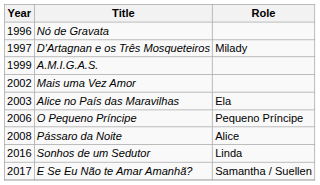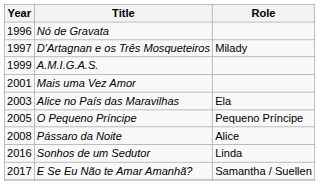Mais uma Vez Amor | Year: 2002 -> 2001
O Pequeno Príncipe | Year: 2006 -> 2005
